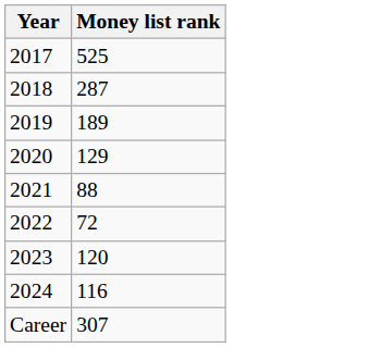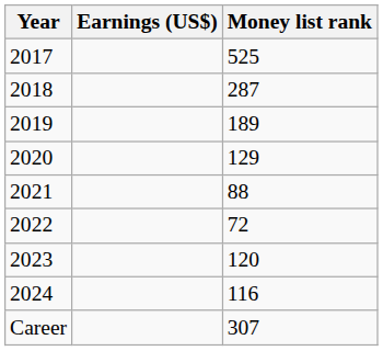+ column: Earnings (US$)
